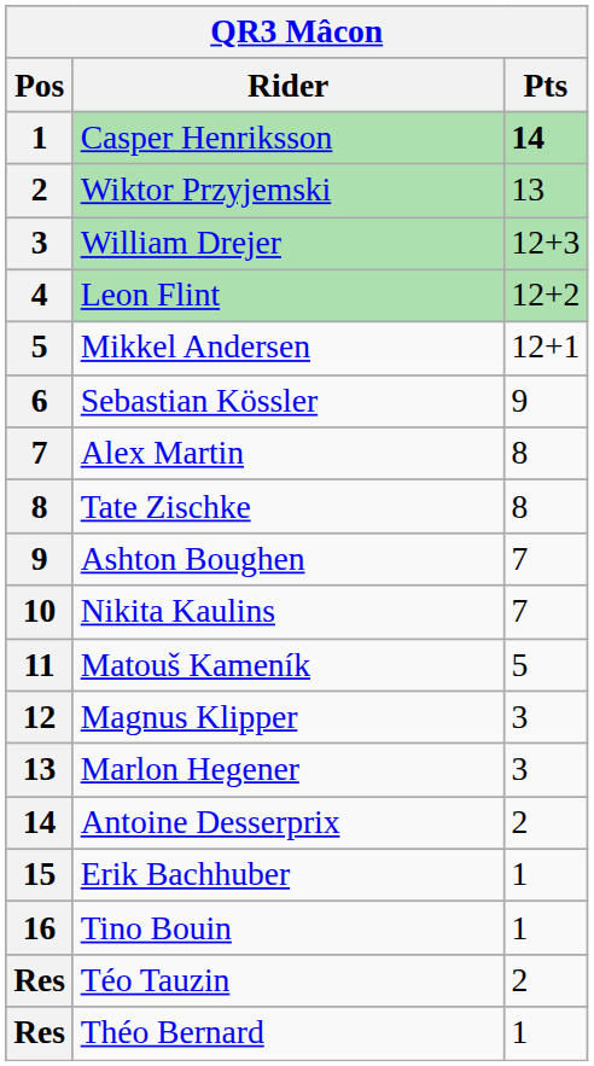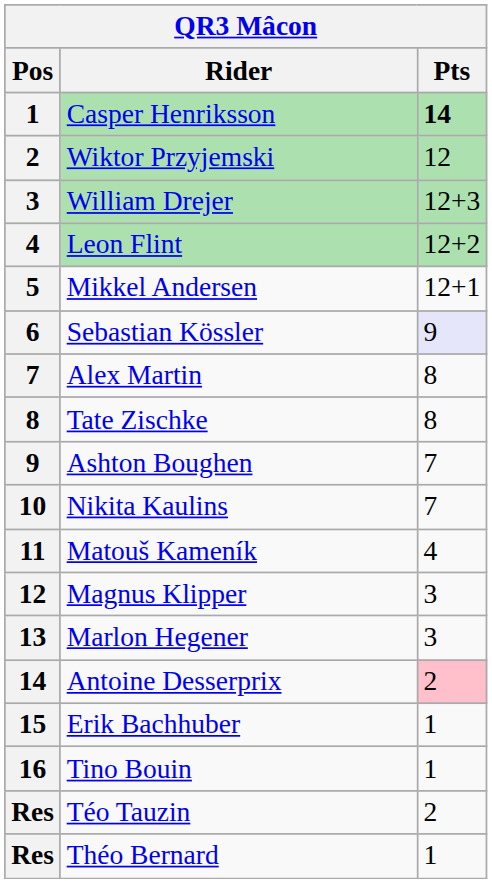Wiktor Przyjemski | Pts: 13 -> 12
Sebastian Kössler | Pts: no background -> lavender background
Matouš Kameník | Pts: 5 -> 4
Antoine Desserprix | Pts: no background -> pink background
